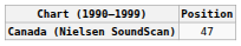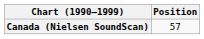Canada (Nielsen SoundScan) | Position: 47 -> 57
